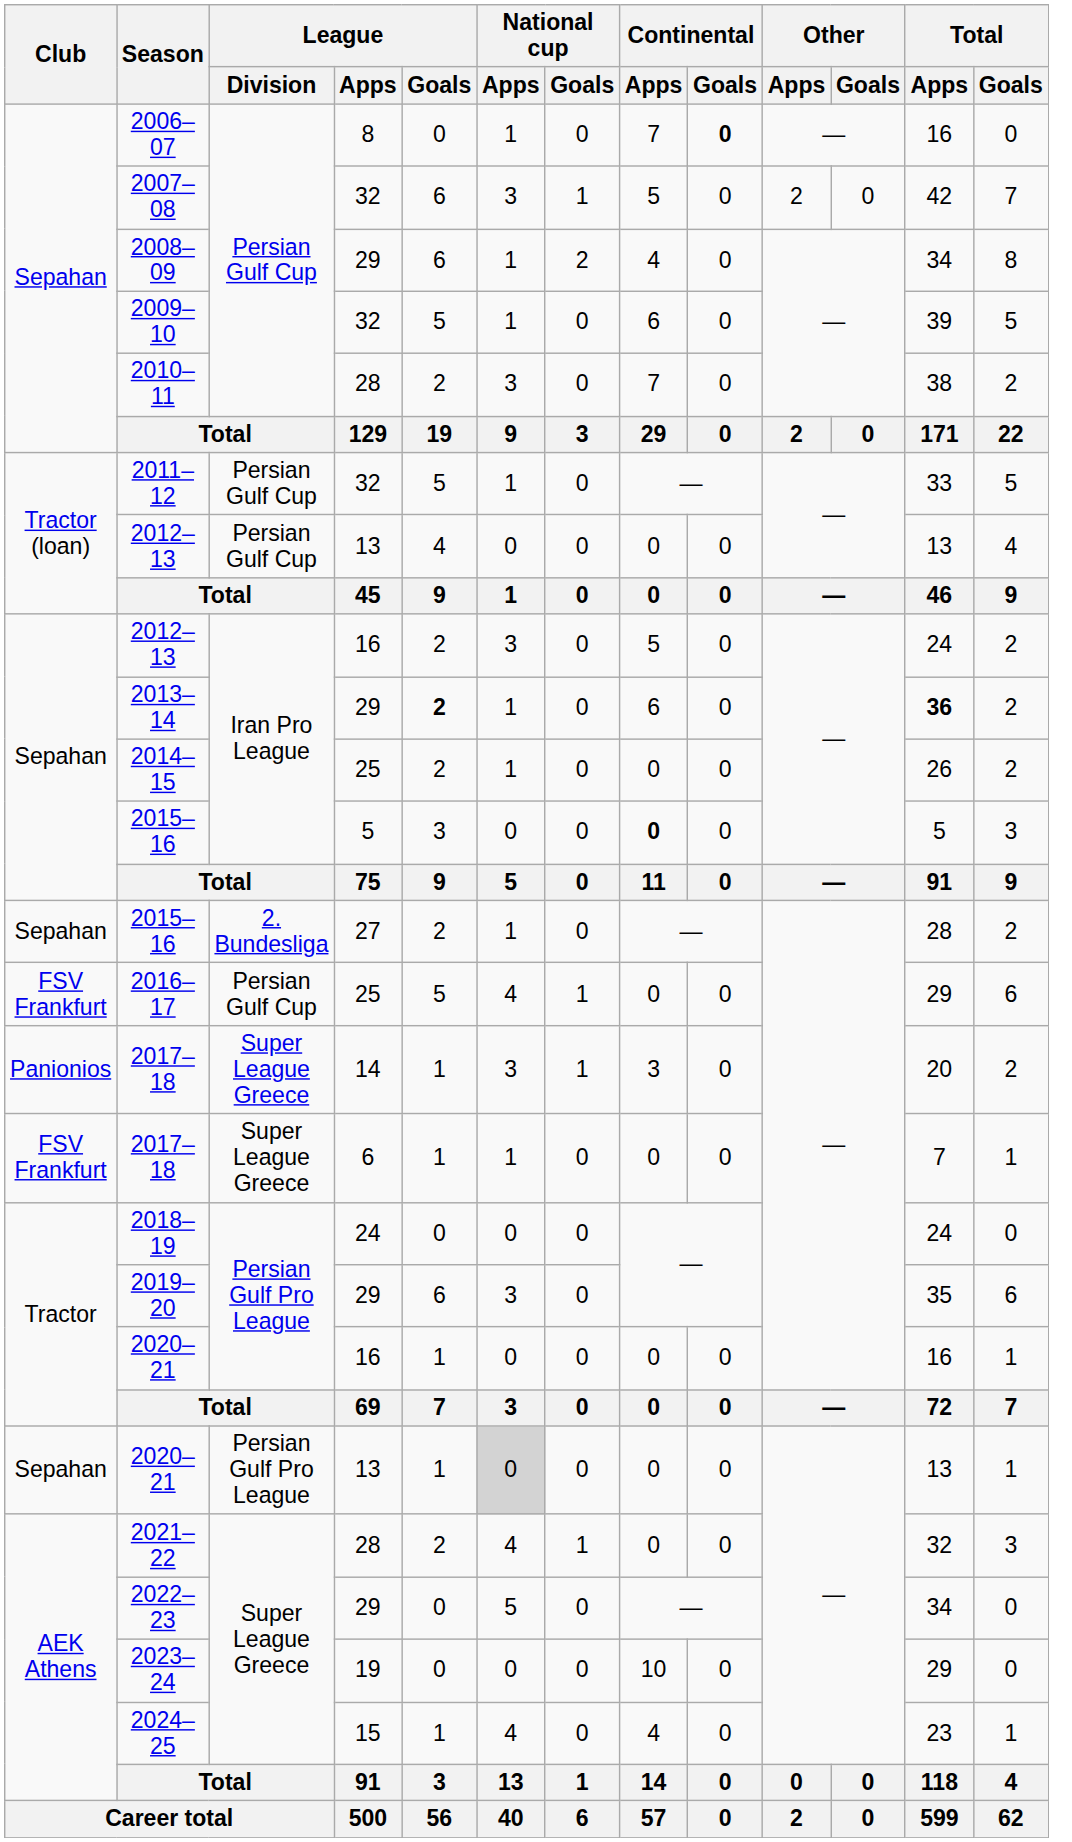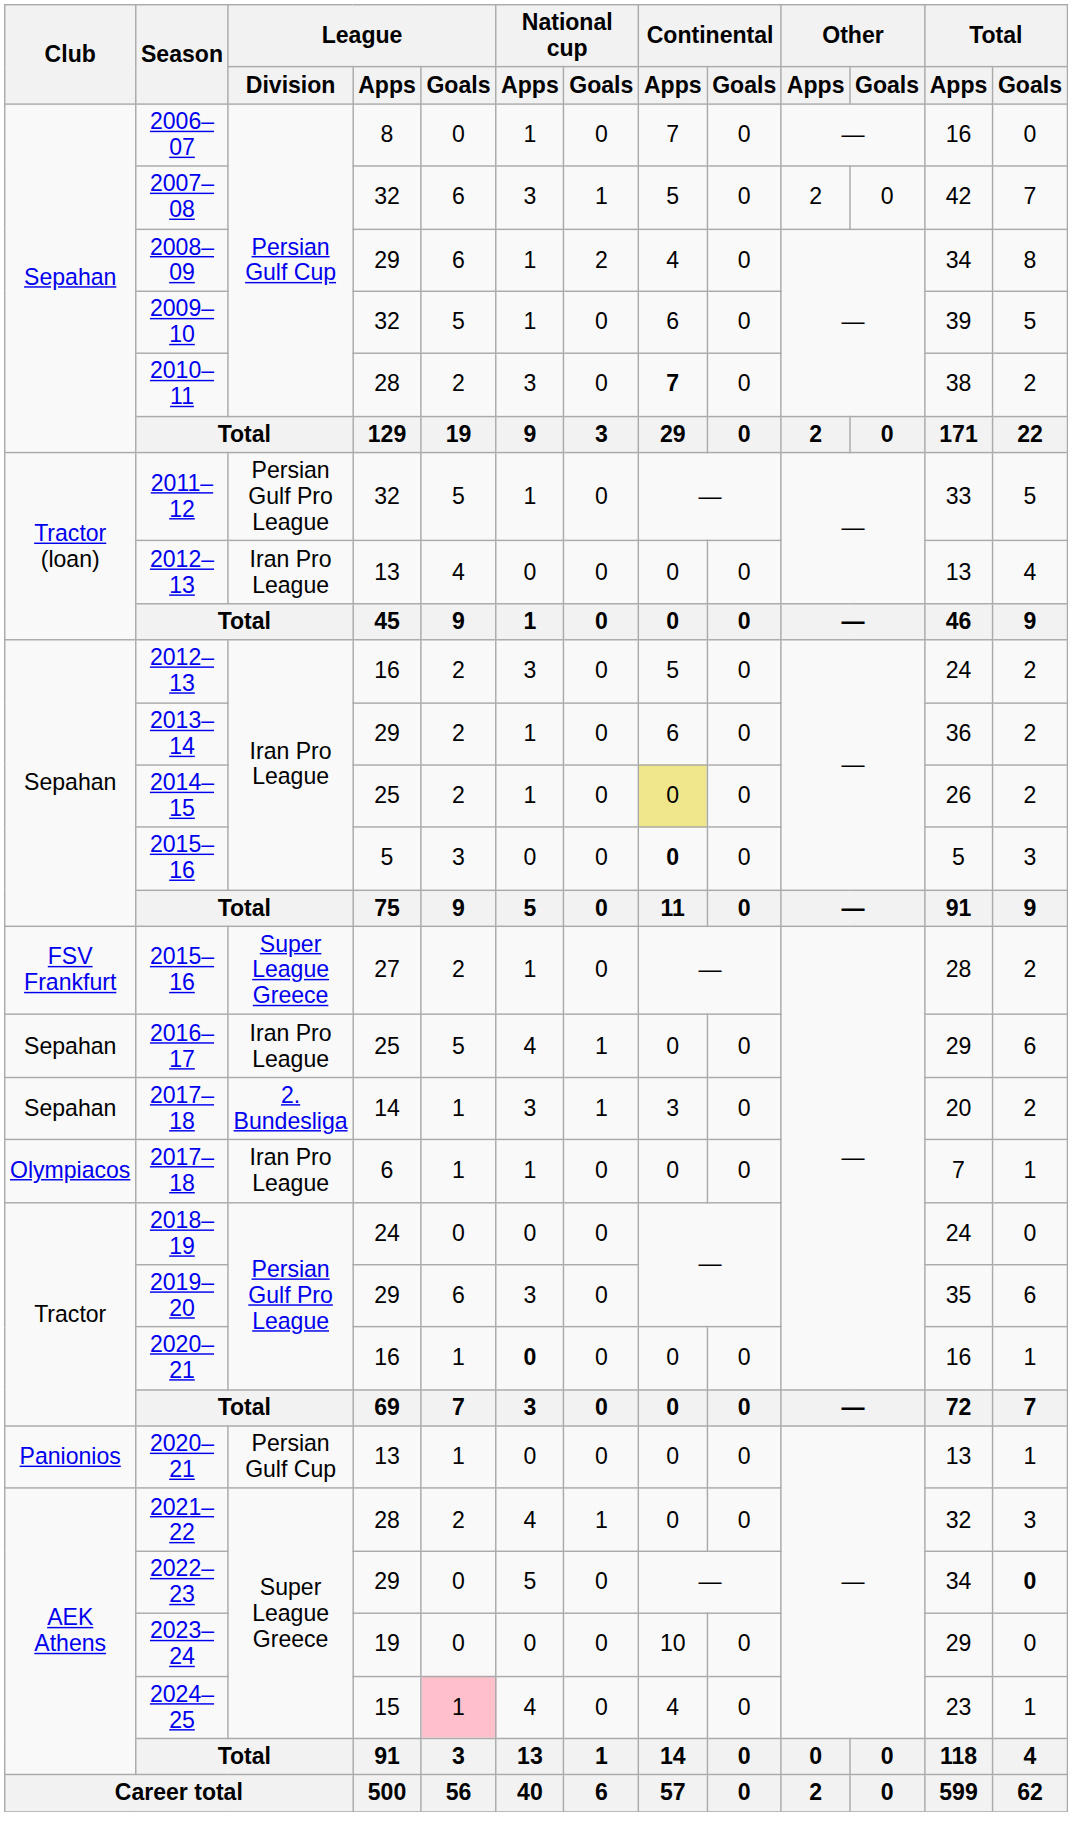2006–07 | Continental / Goals: bold -> normal
2010–11 | Continental / Apps: normal -> bold
2011–12 | League / Division: Persian Gulf Cup -> Persian Gulf Pro League
2012–13 / 13 | League / Division: Persian Gulf Cup -> Iran Pro League
2013–14 | League / Goals: bold -> normal
2013–14 | Total / Apps: bold -> normal
2014–15 | Continental / Apps: no background -> khaki background
2015–16 / 27 | Club: Sepahan -> FSV Frankfurt
2015–16 / 27 | League / Division: 2. Bundesliga -> Super League Greece
2016–17 | Club: FSV Frankfurt -> Sepahan
2016–17 | League / Division: Persian Gulf Cup -> Iran Pro League
2017–18 / 14 | Club: Panionios -> Sepahan
2017–18 / 14 | League / Division: Super League Greece -> 2. Bundesliga
2017–18 / 6 | Club: FSV Frankfurt -> Olympiacos
2017–18 / 6 | League / Division: Super League Greece -> Iran Pro League
2020–21 / 16 | National cup / Apps: normal -> bold
2020–21 / 13 | Club: Sepahan -> Panionios
2020–21 / 13 | League / Division: Persian Gulf Pro League -> Persian Gulf Cup
2020–21 / 13 | National cup / Apps: lightgrey background -> no background
2022–23 | Total / Goals: normal -> bold
2024–25 | League / Goals: no background -> pink background
